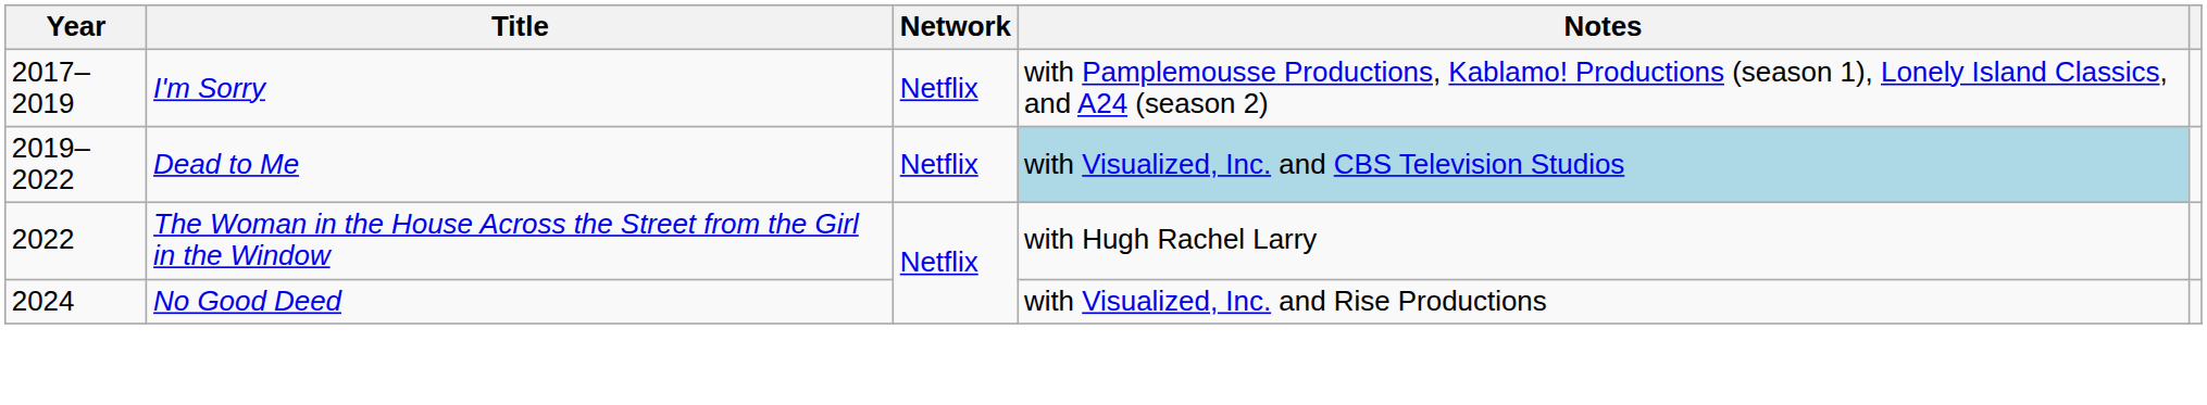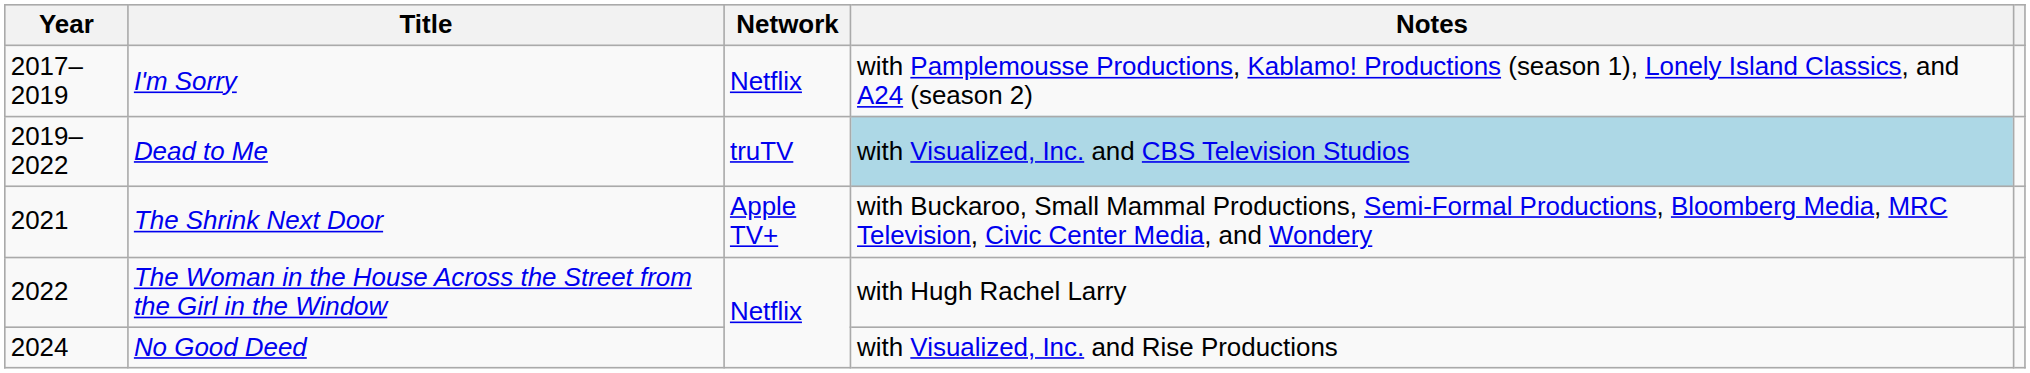Dead to Me | Network: Netflix -> truTV
+ row: 2021 | The Shrink Next Door | Apple TV+ | with Buckaroo, Small Mammal Productions, Semi-Formal Productions, Bloomberg Media, MRC Television, Civic Center Media, and Wondery
